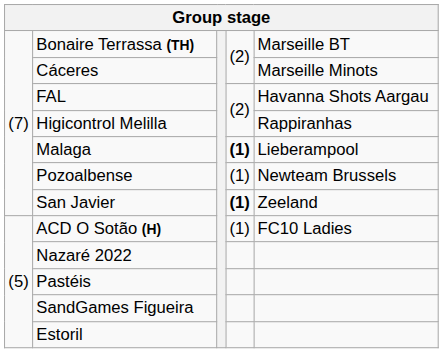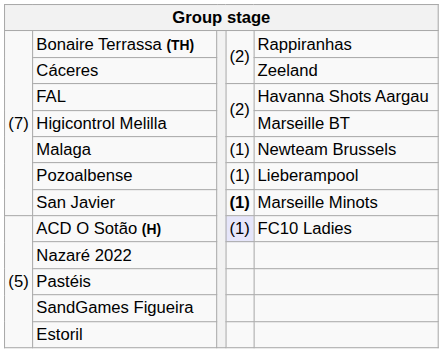Bonaire Terrassa (TH) | column 5: Marseille BT -> Rappiranhas
Cáceres | column 5: Marseille Minots -> Zeeland
Higicontrol Melilla | column 5: Rappiranhas -> Marseille BT
Malaga | column 4: bold -> normal
Malaga | column 5: Lieberampool -> Newteam Brussels
Pozoalbense | column 5: Newteam Brussels -> Lieberampool
San Javier | column 5: Zeeland -> Marseille Minots
ACD O Sotão (H) | column 4: no background -> lavender background
